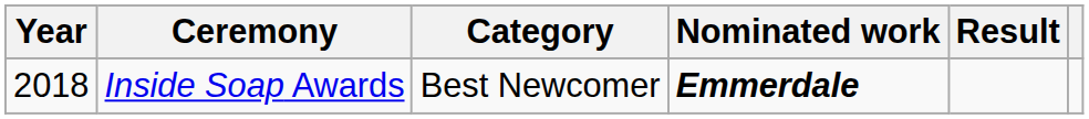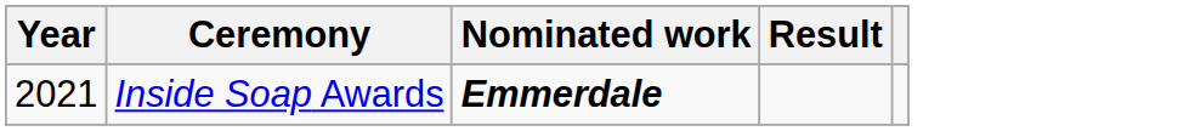- column: Category | Best Newcomer
Inside Soap Awards | Year: 2018 -> 2021
